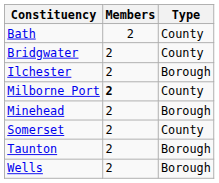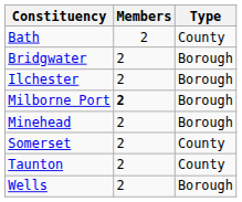Bridgwater | Type: County -> Borough
Milborne Port | Type: County -> Borough
Taunton | Type: Borough -> County
